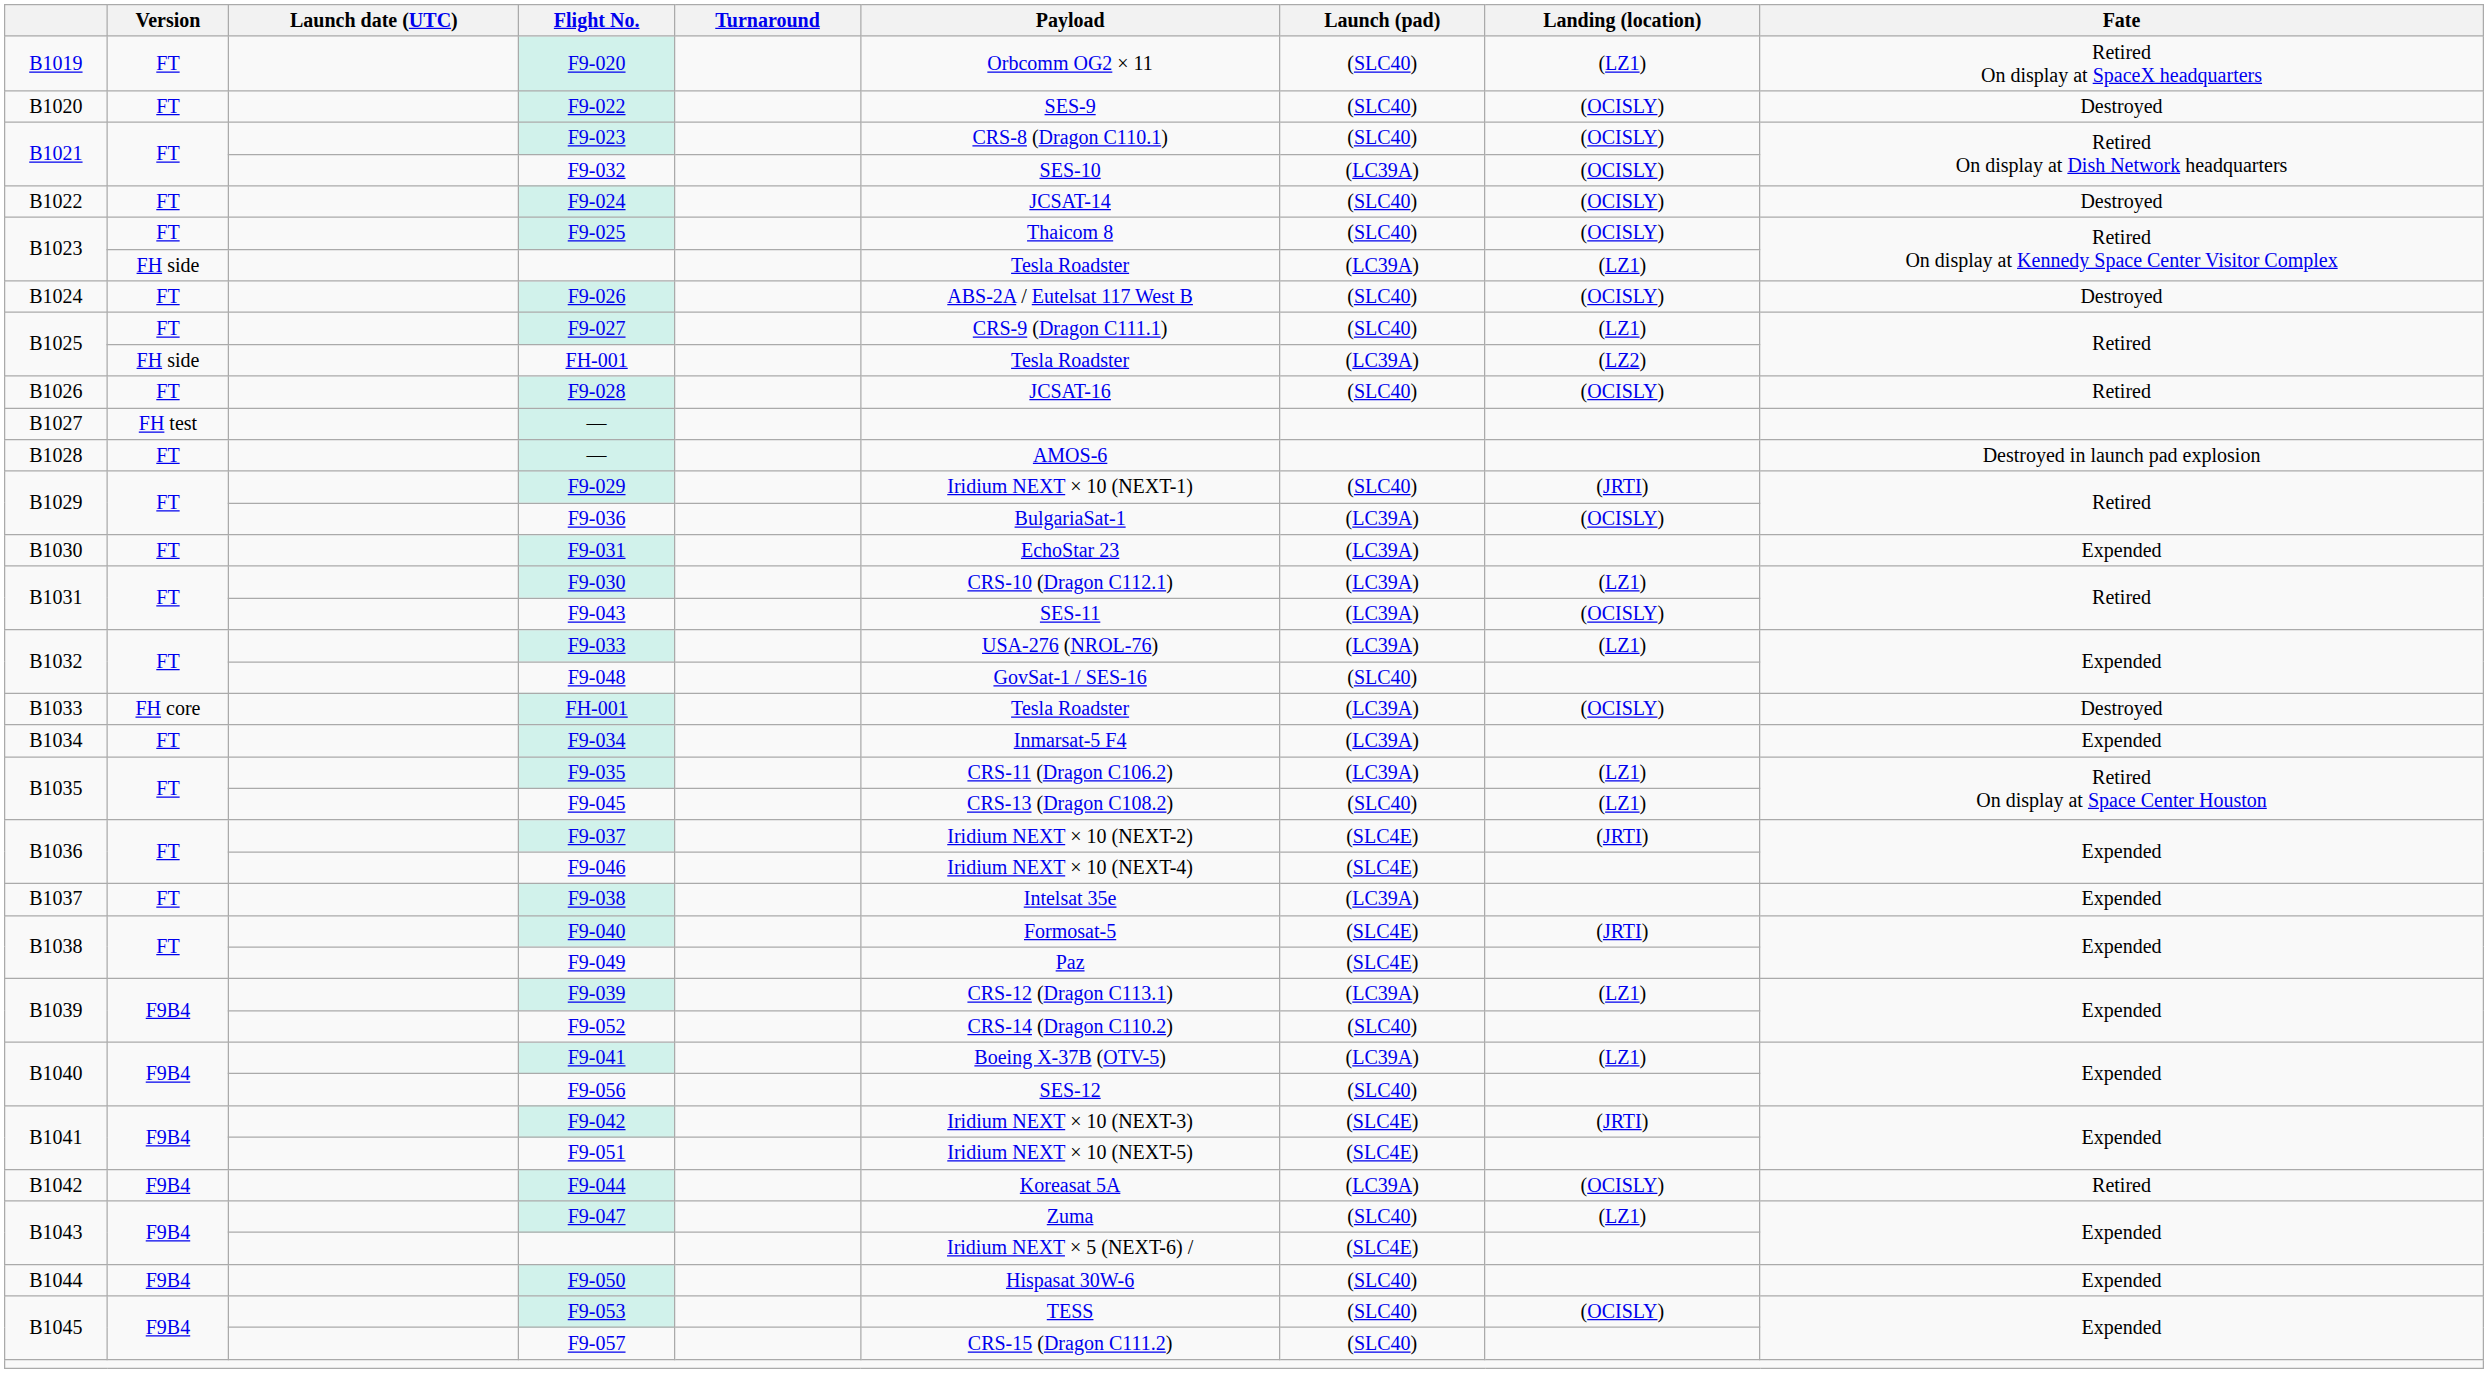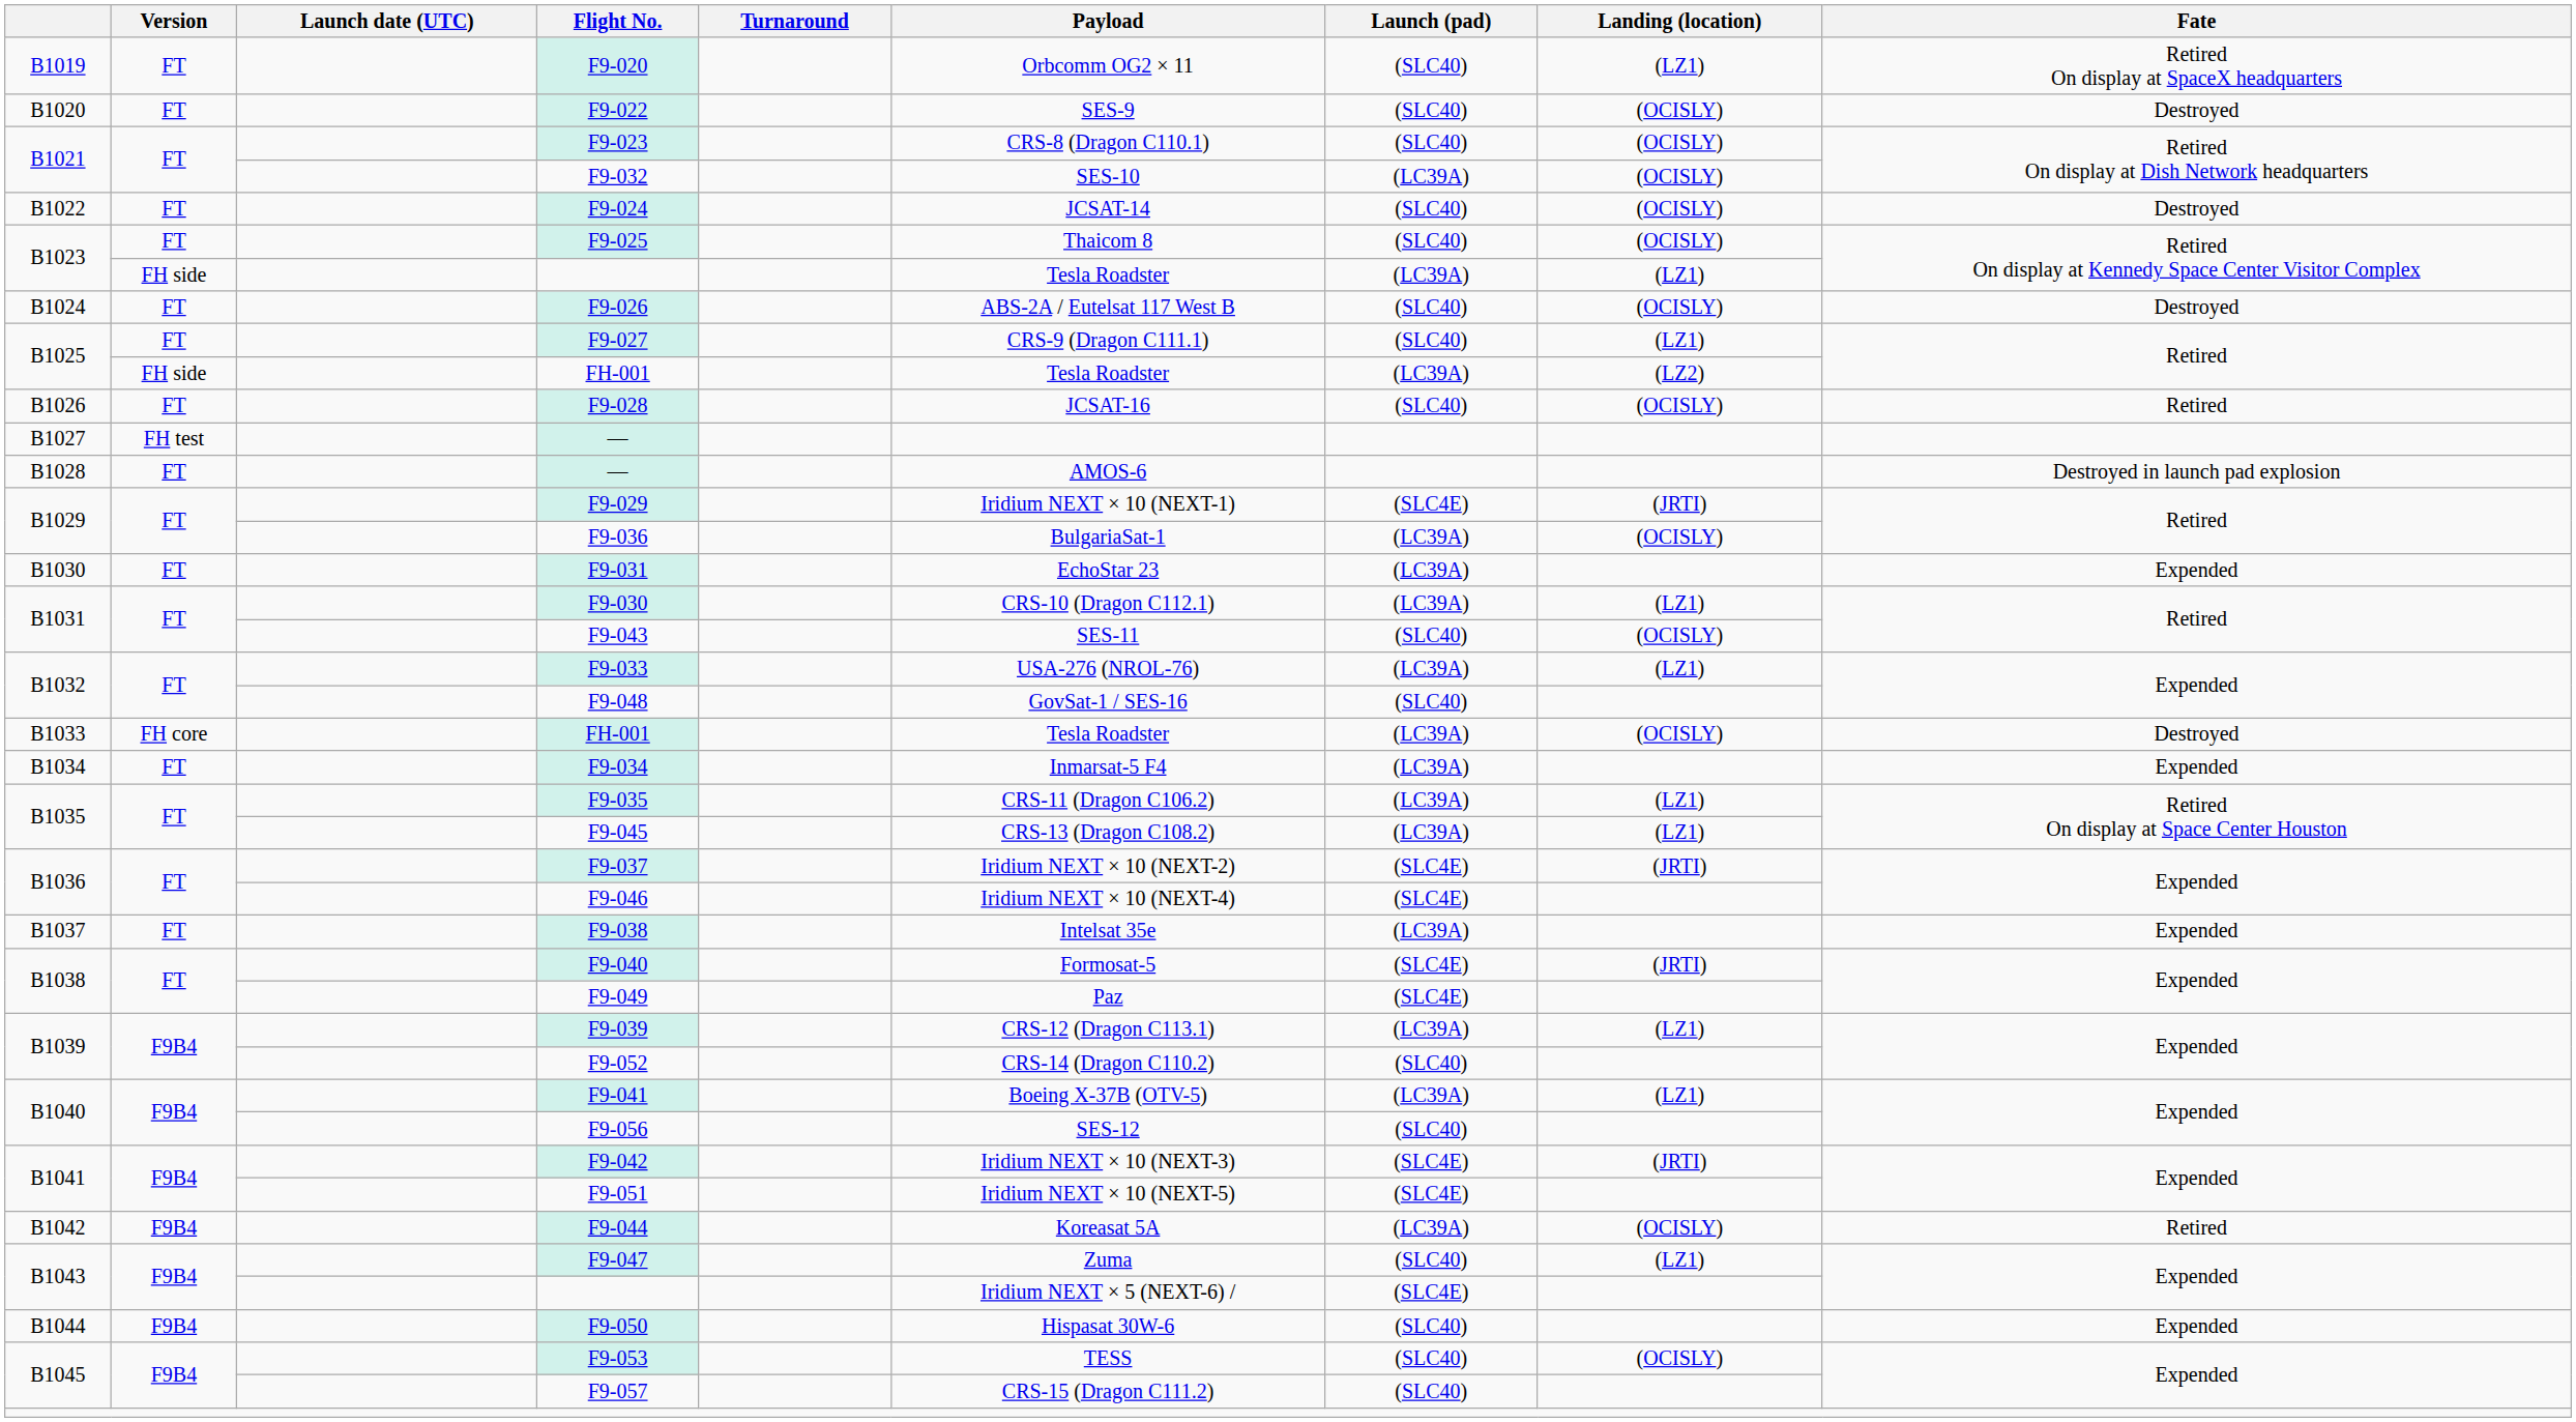F9-029 | Launch (pad): (SLC40) -> (SLC4E)
F9-043 | Launch (pad): (LC39A) -> (SLC40)
F9-045 | Launch (pad): (SLC40) -> (LC39A)
